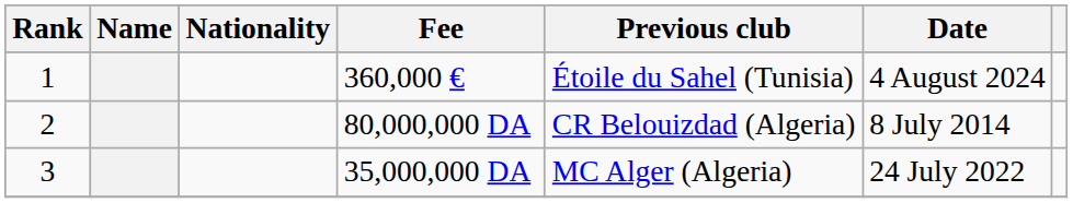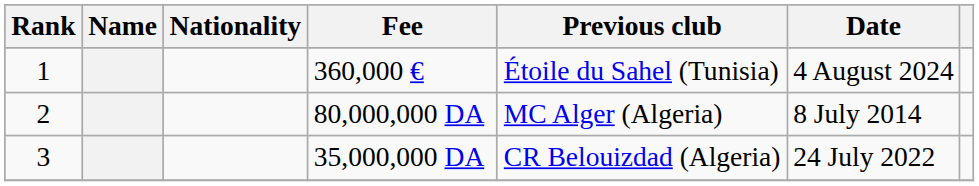80,000,000 DA | Previous club: CR Belouizdad (Algeria) -> MC Alger (Algeria)
35,000,000 DA | Previous club: MC Alger (Algeria) -> CR Belouizdad (Algeria)
